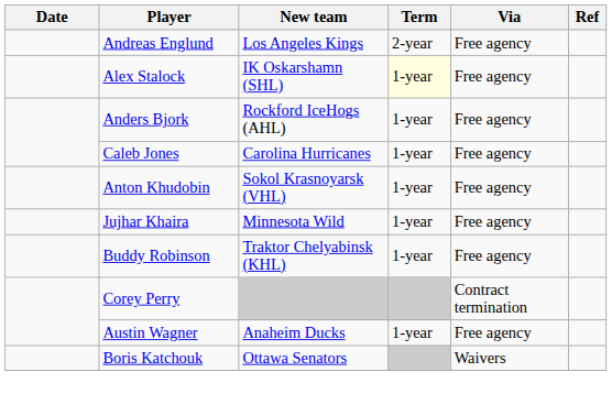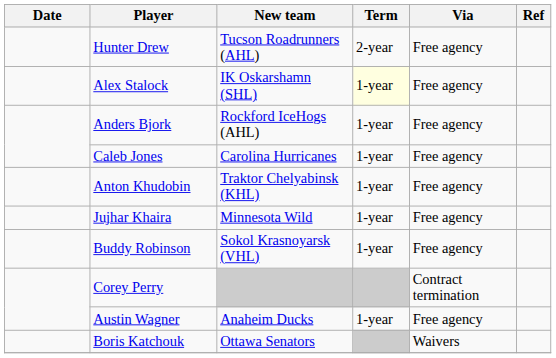- row: Andreas Englund | Los Angeles Kings | 2-year | Free agency
+ row: Hunter Drew | Tucson Roadrunners (AHL) | 2-year | Free agency
Anton Khudobin | New team: Sokol Krasnoyarsk (VHL) -> Traktor Chelyabinsk (KHL)
Buddy Robinson | New team: Traktor Chelyabinsk (KHL) -> Sokol Krasnoyarsk (VHL)
